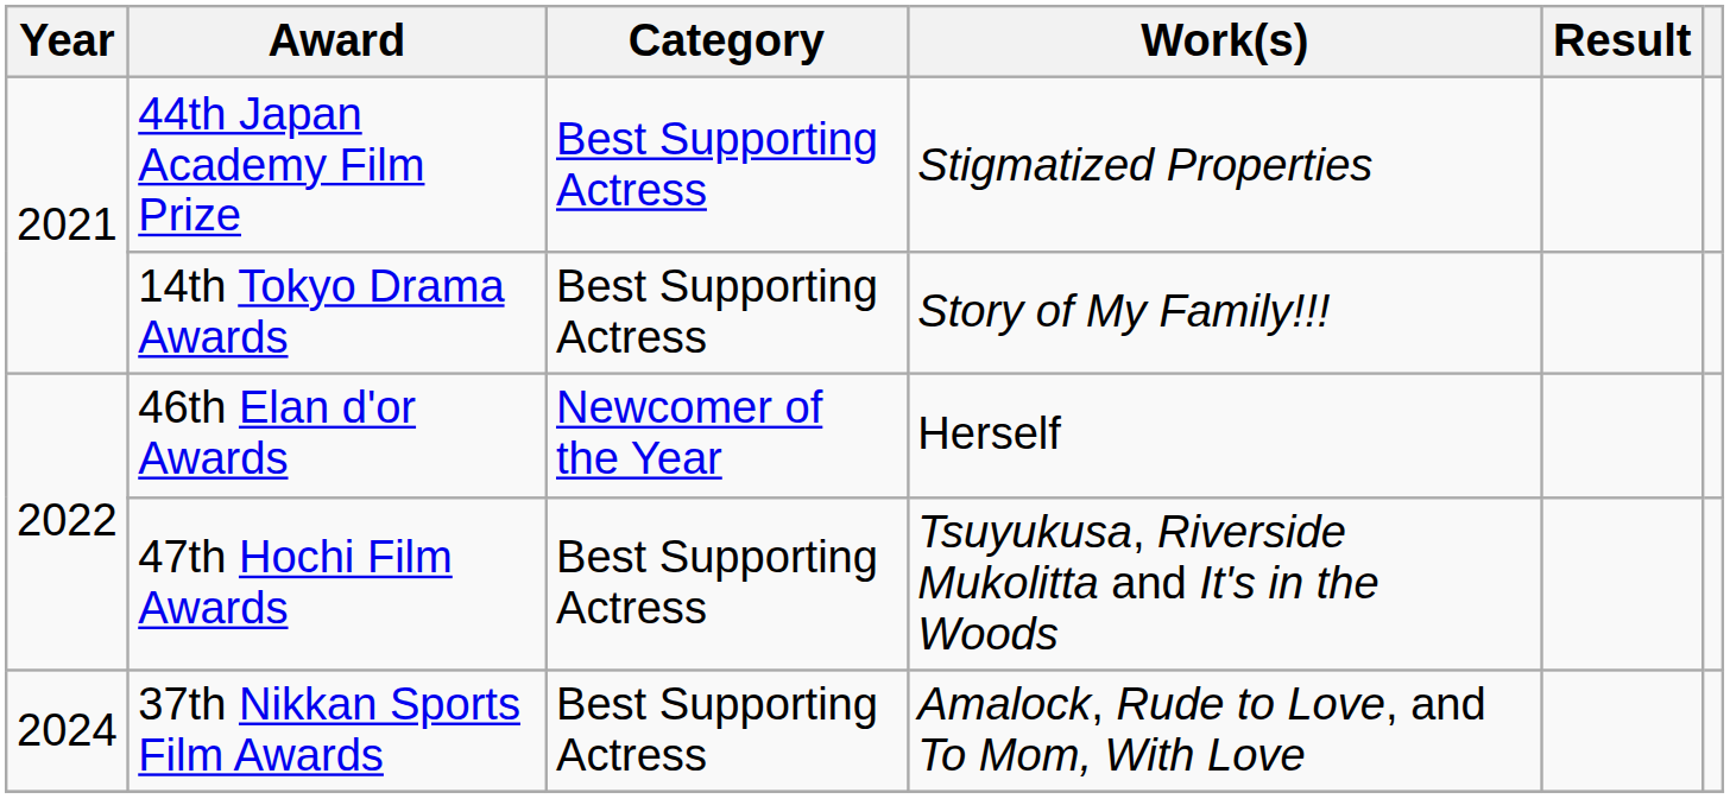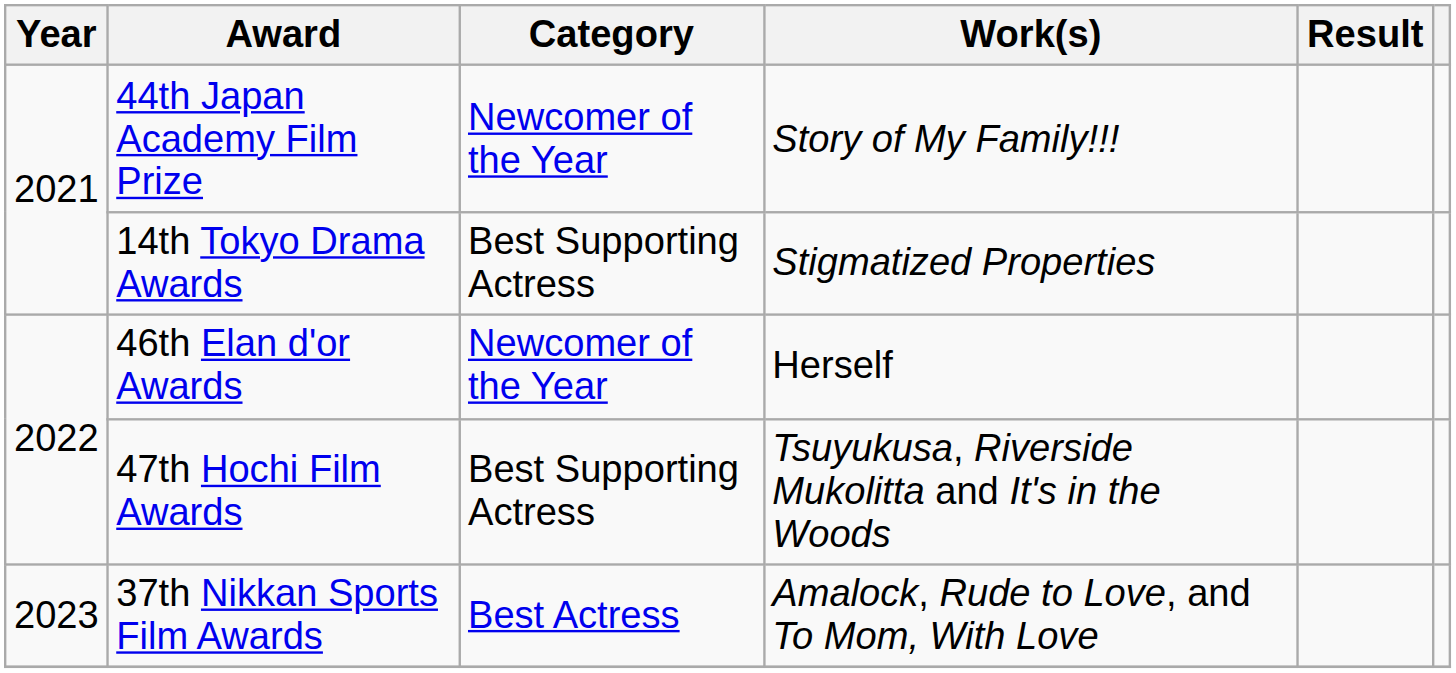44th Japan Academy Film Prize | Category: Best Supporting Actress -> Newcomer of the Year
44th Japan Academy Film Prize | Work(s): Stigmatized Properties -> Story of My Family!!!
14th Tokyo Drama Awards | Work(s): Story of My Family!!! -> Stigmatized Properties
37th Nikkan Sports Film Awards | Year: 2024 -> 2023
37th Nikkan Sports Film Awards | Category: Best Supporting Actress -> Best Actress
